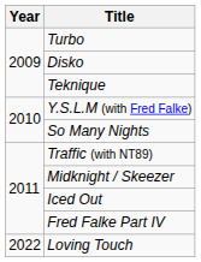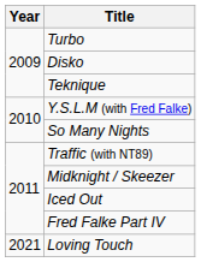Loving Touch | Year: 2022 -> 2021
